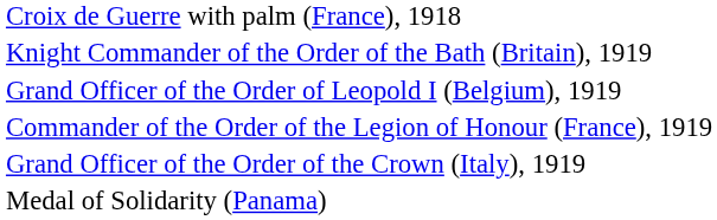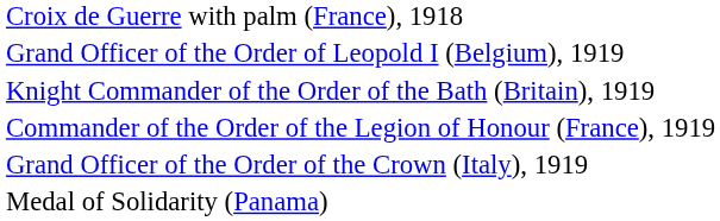rows swapped: Grand Officer of the Order of Leopold I (Belgium), 1919 <-> Knight Commander of the Order of the Bath (Britain), 1919
